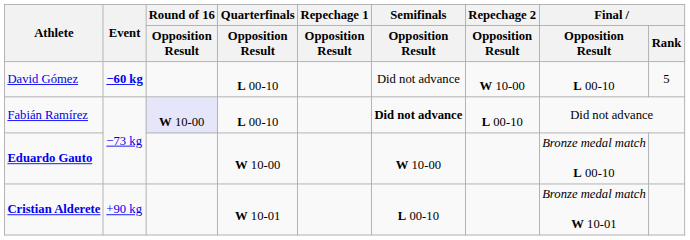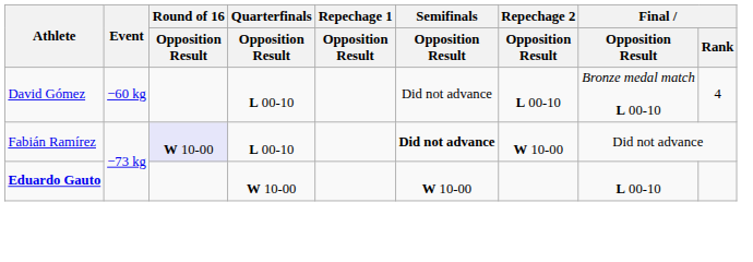David Gómez | Event: bold -> normal
David Gómez | Repechage 2 / Opposition Result: W 10-00 -> L 00-10
David Gómez | Final / Opposition Result: L 00-10 -> Bronze medal match L 00-10
David Gómez | Final / Rank: 5 -> 4
Fabián Ramírez | Repechage 2 / Opposition Result: L 00-10 -> W 10-00
Eduardo Gauto | Final / Opposition Result: Bronze medal match L 00-10 -> L 00-10
- row: Cristian Alderete | +90 kg | W 10-01 | L 00-10 | Bronze medal match W 10-01
